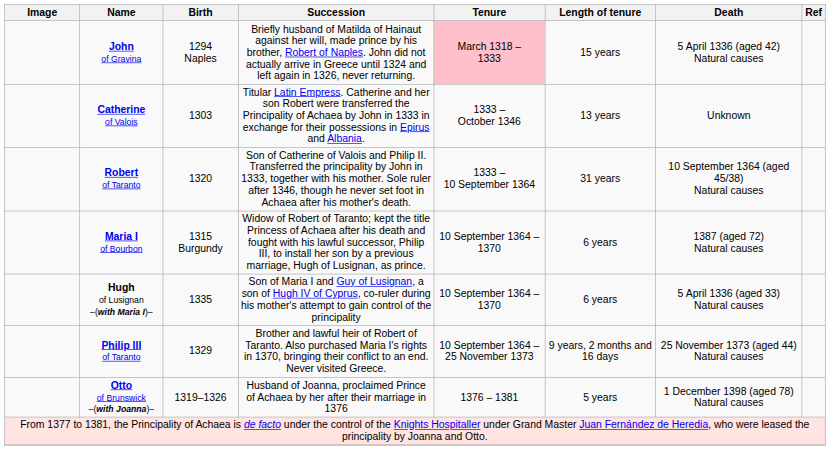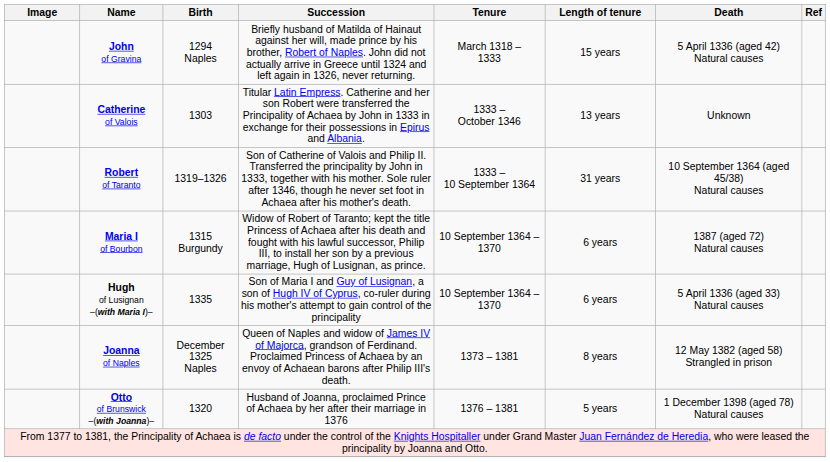John of Gravina | Tenure: pink background -> no background
Robert of Taranto | Birth: 1320 -> 1319–1326
- row: Philip III of Taranto | 1329 | Brother and lawful heir of Robert of Taranto. Also purchased Maria I's rights in 1370, bringing their conflict to an end. Never visited Greece. | 10 September 1364 – 25 November 1373 | 9 years, 2 months and 16 days | 25 November 1373 (aged 44) Natural causes
+ row: Joanna of Naples | December 1325 Naples | Queen of Naples and widow of James IV of Majorca, grandson of Ferdinand. Proclaimed Princess of Achaea by an envoy of Achaean barons after Philip III's death. | 1373 – 1381 | 8 years | 12 May 1382 (aged 58) Strangled in prison
Otto of Brunswick –(with Joanna)– | Birth: 1319–1326 -> 1320
